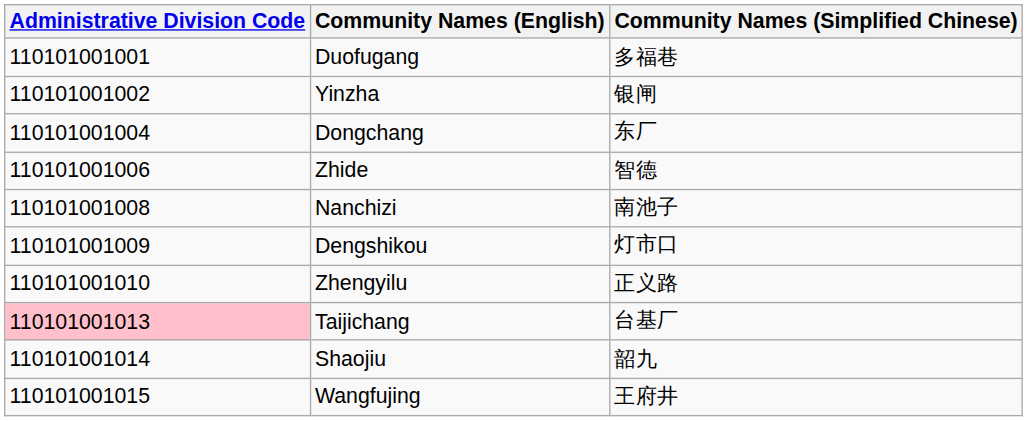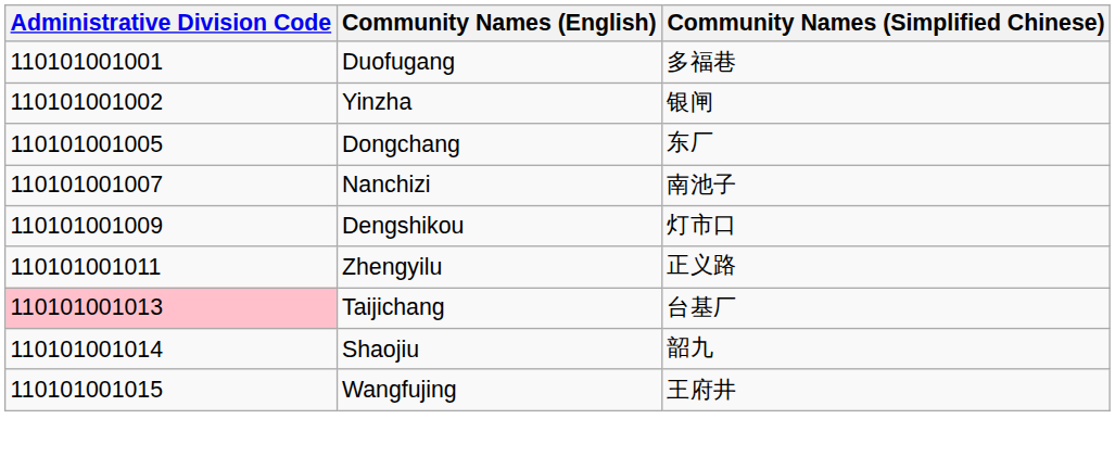Dongchang | Administrative Division Code: 110101001004 -> 110101001005
- row: 110101001006 | Zhide | 智德
Nanchizi | Administrative Division Code: 110101001008 -> 110101001007
Zhengyilu | Administrative Division Code: 110101001010 -> 110101001011
